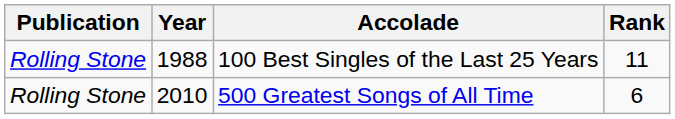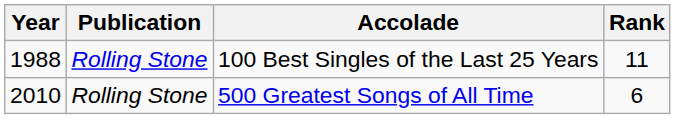columns swapped: Year <-> Publication
